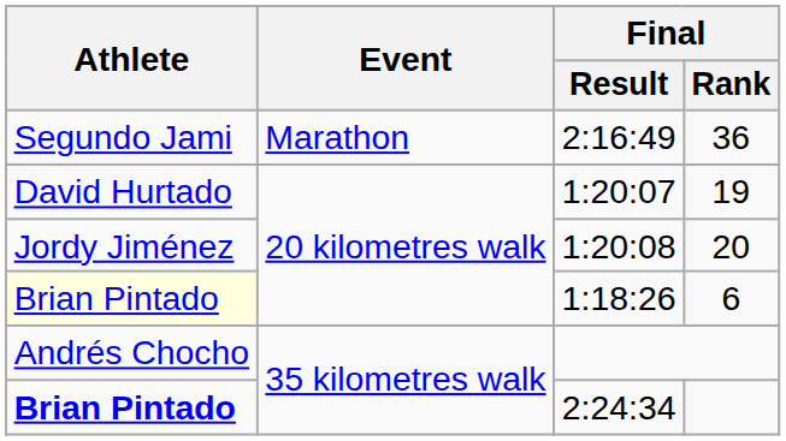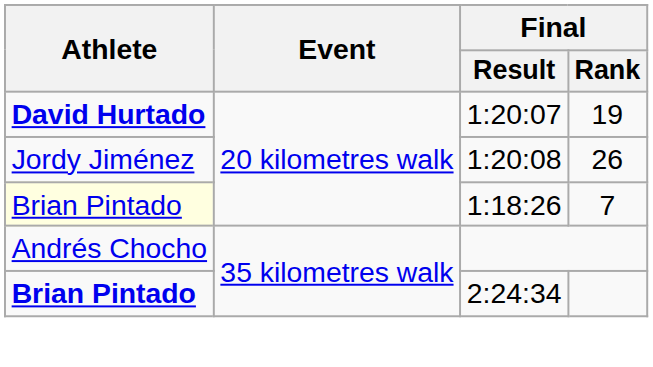- row: Segundo Jami | Marathon | 2:16:49 | 36
1:20:07 | Athlete: normal -> bold
1:20:08 | Final / Rank: 20 -> 26
1:18:26 | Final / Rank: 6 -> 7
